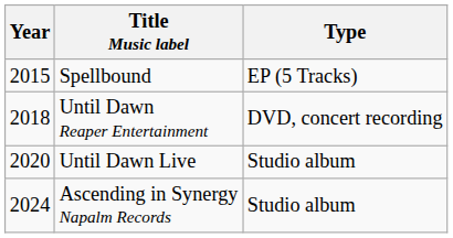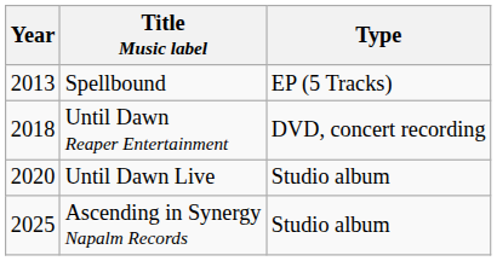Spellbound | Year: 2015 -> 2013
Ascending in Synergy Napalm Records | Year: 2024 -> 2025
